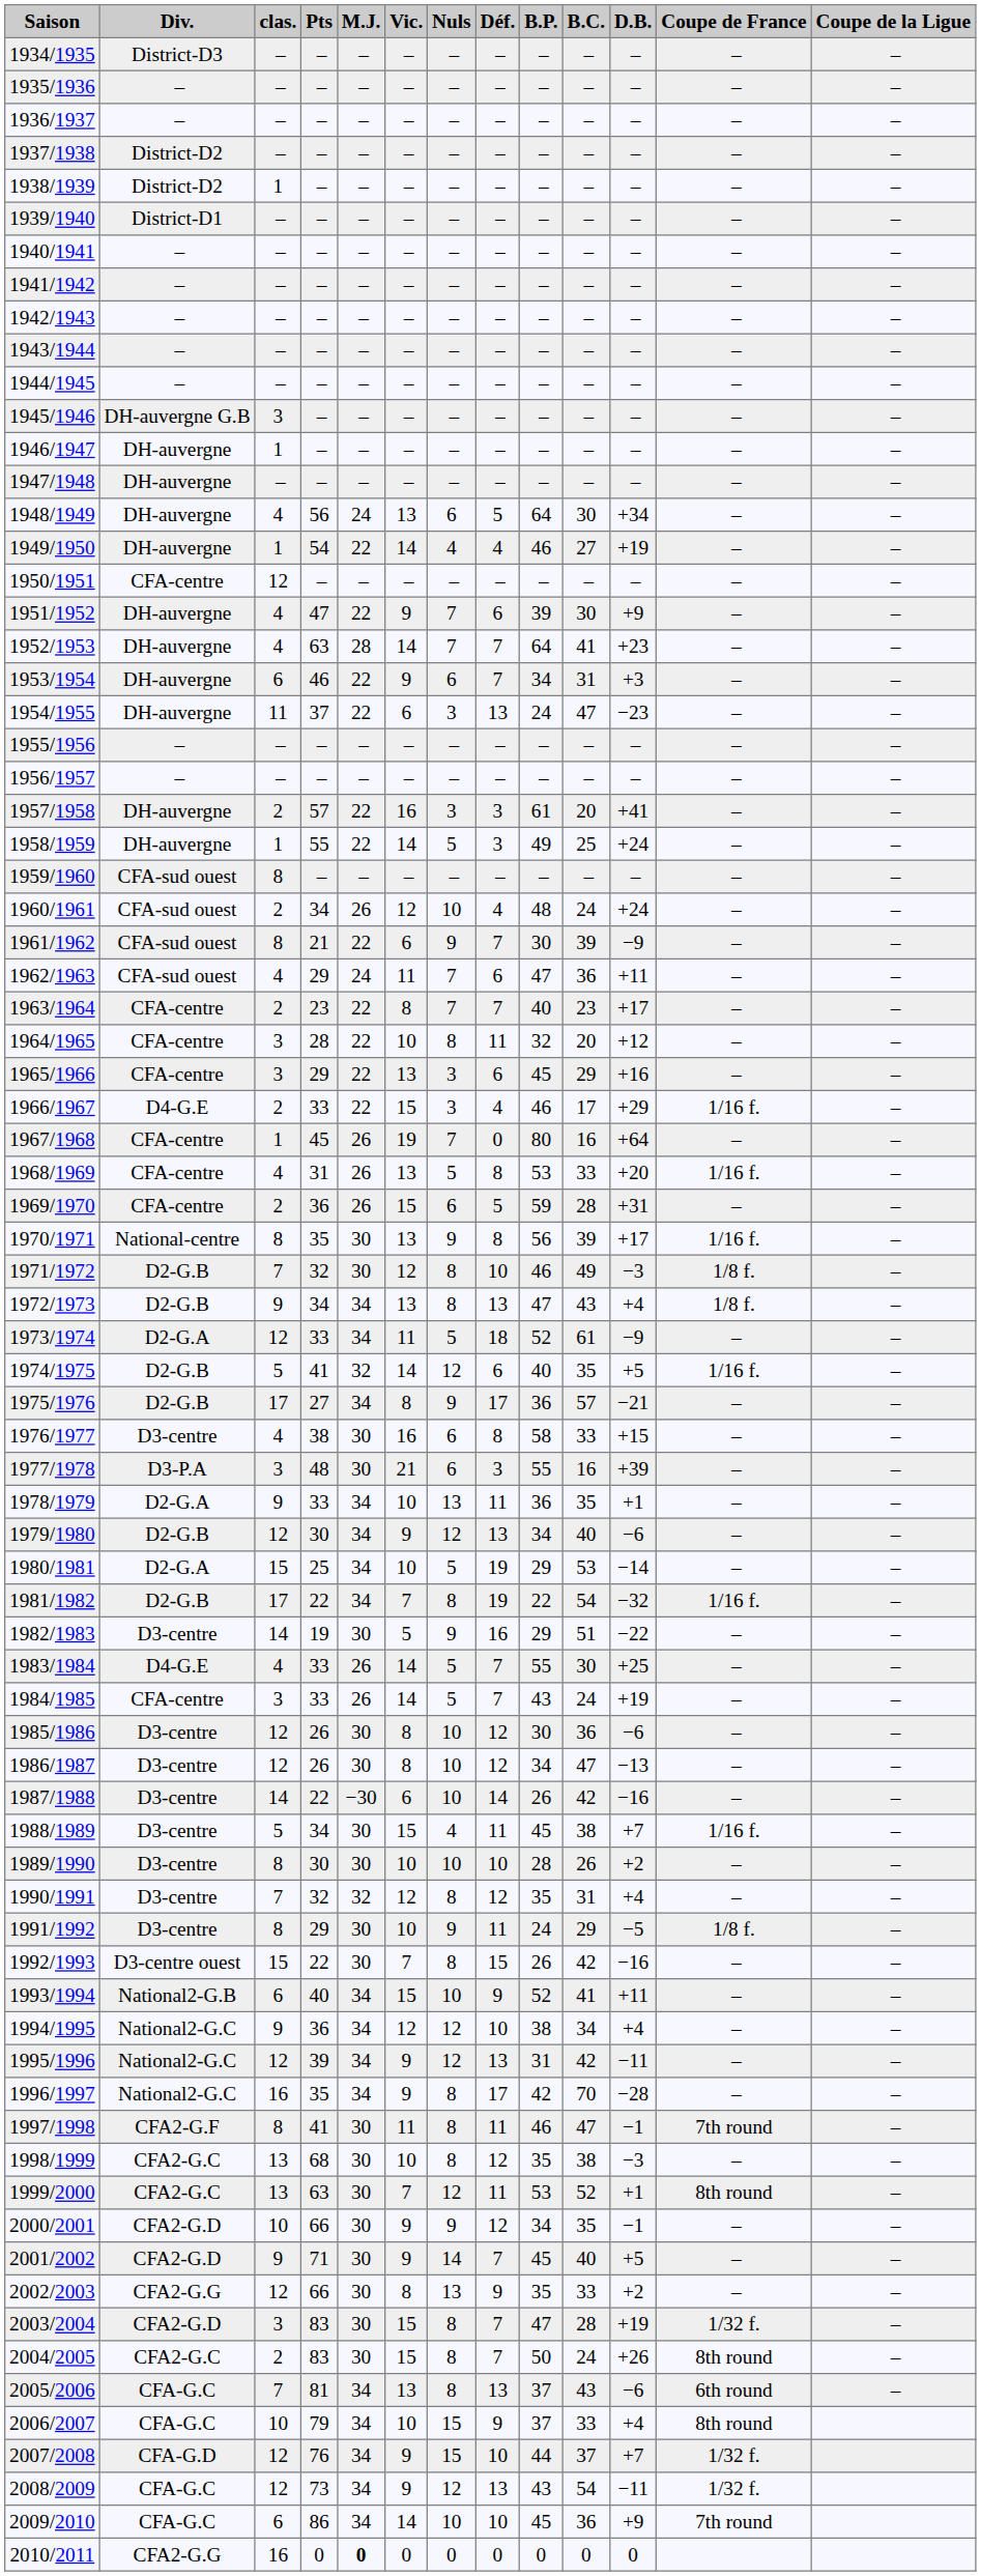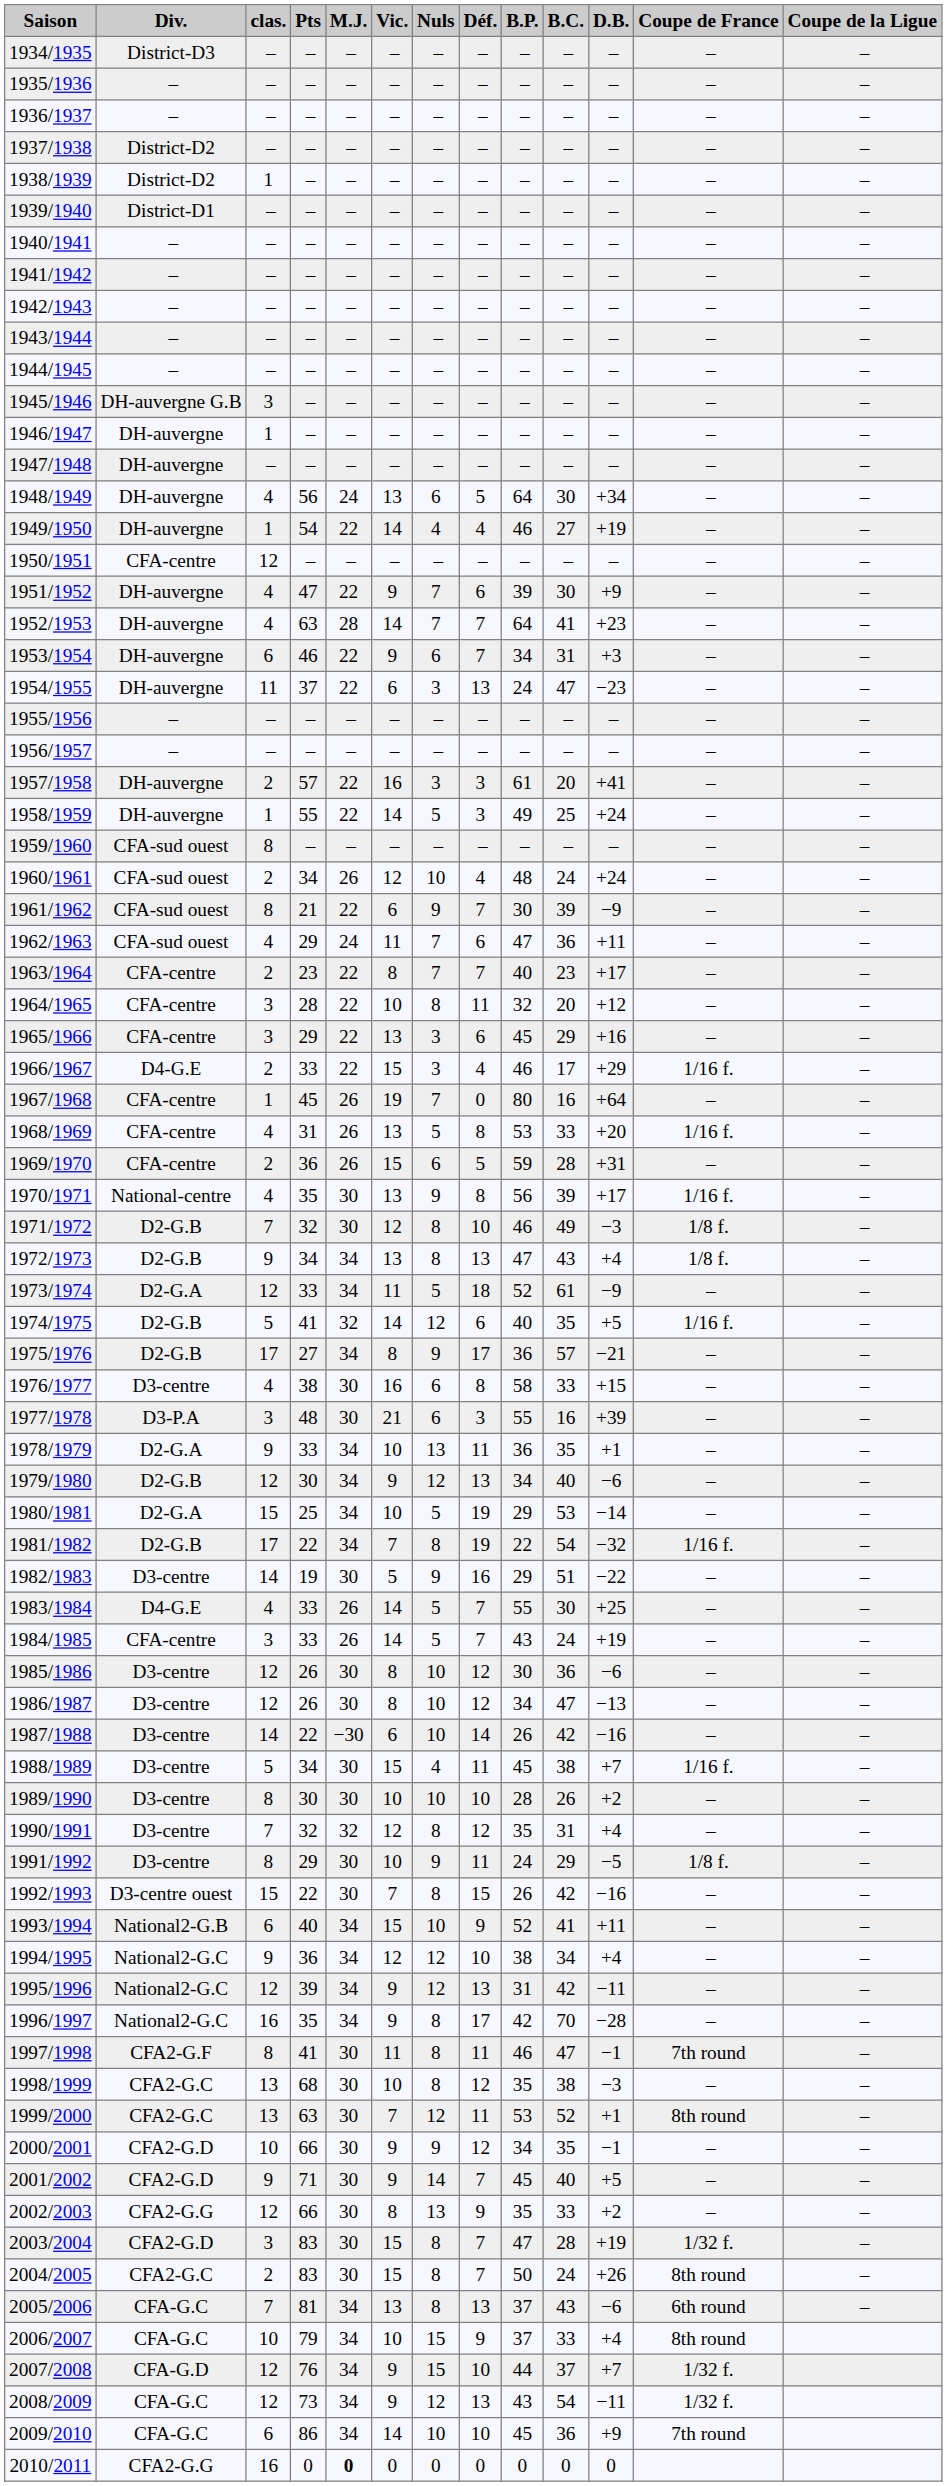1970/1971 | clas.: 8 -> 4
